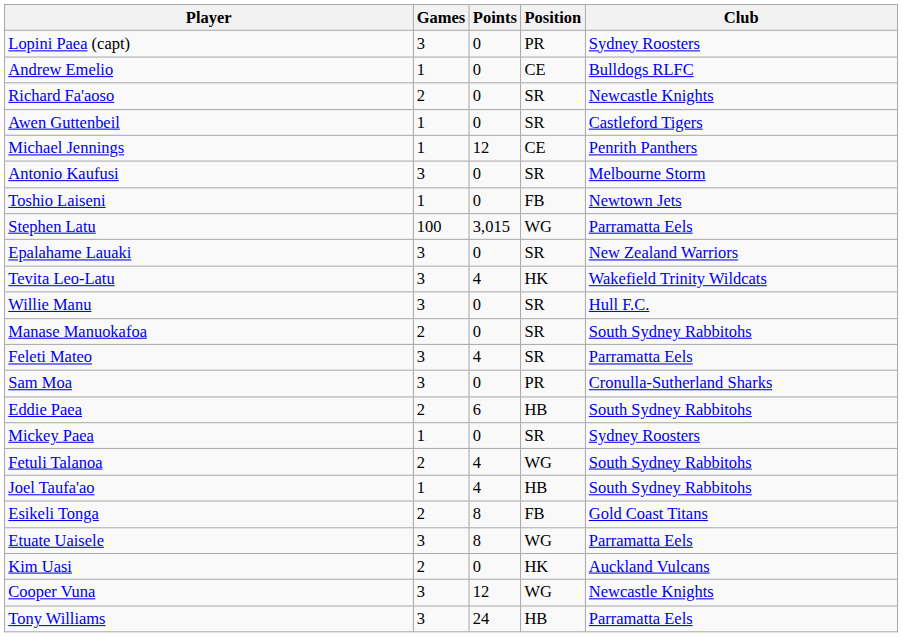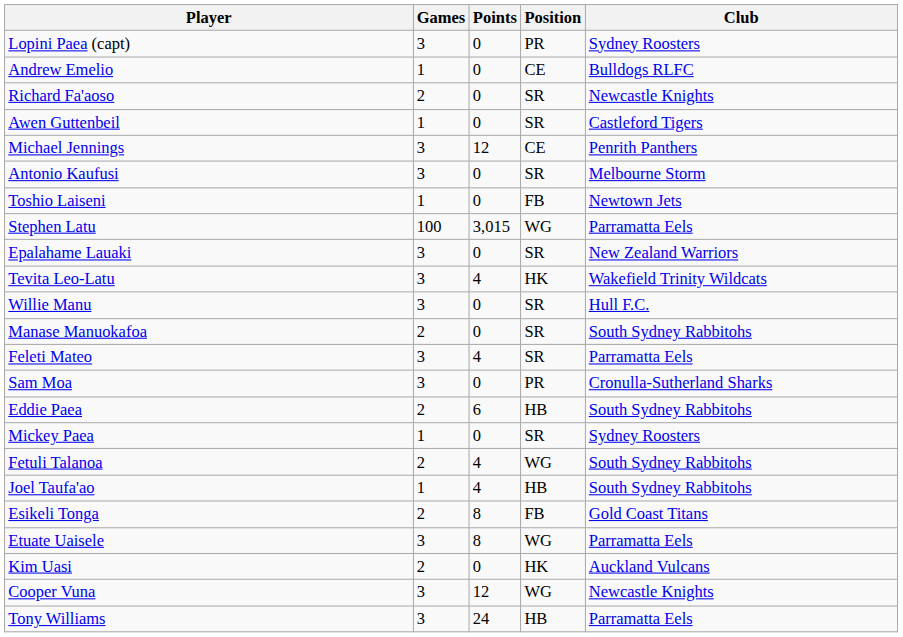Michael Jennings | Games: 1 -> 3
